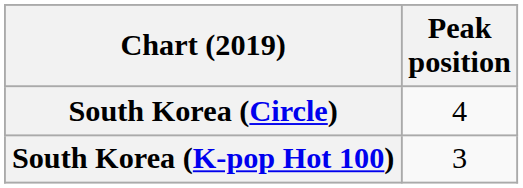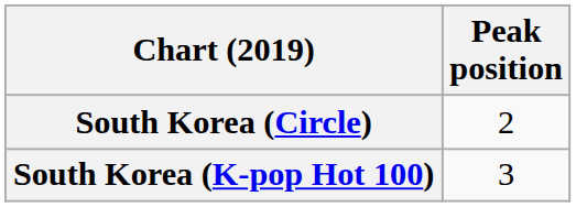South Korea (Circle) | Peak position: 4 -> 2
